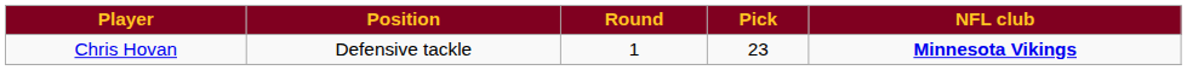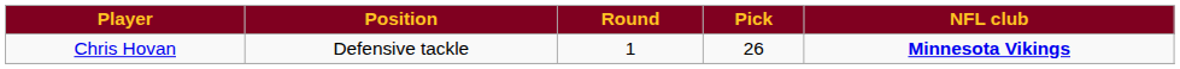Chris Hovan | Pick: 23 -> 26
